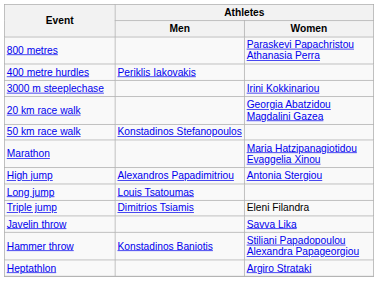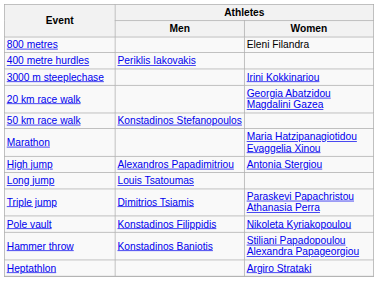800 metres | Athletes / Women: Paraskevi Papachristou Athanasia Perra -> Eleni Filandra
Triple jump | Athletes / Women: Eleni Filandra -> Paraskevi Papachristou Athanasia Perra
+ row: Pole vault | Konstadinos Filippidis | Nikoleta Kyriakopoulou
- row: Javelin throw | Savva Lika
